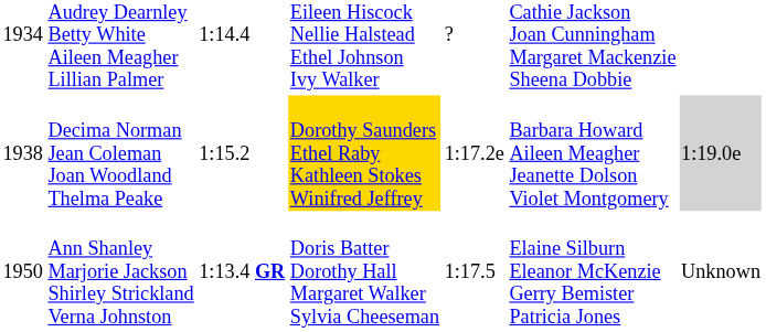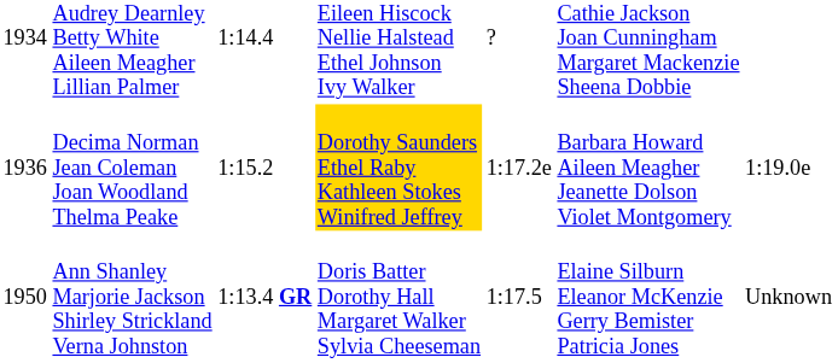Decima Norman Jean Coleman Joan Woodland Thelma Peake | column 1: 1938 -> 1936
Decima Norman Jean Coleman Joan Woodland Thelma Peake | column 7: lightgrey background -> no background
